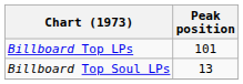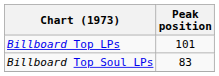Billboard Top Soul LPs | Peak position: 13 -> 83
